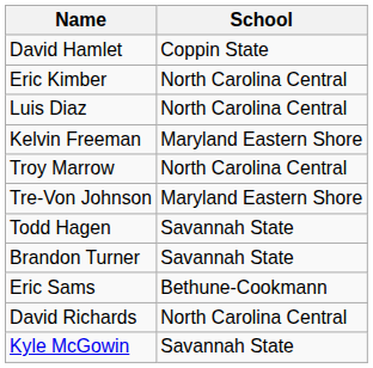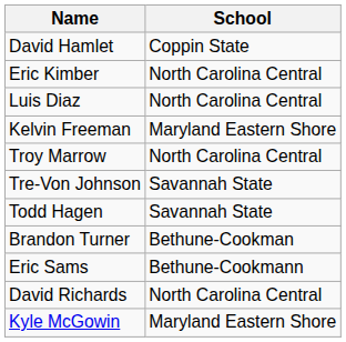Tre-Von Johnson | School: Maryland Eastern Shore -> Savannah State
Brandon Turner | School: Savannah State -> Bethune-Cookman
Kyle McGowin | School: Savannah State -> Maryland Eastern Shore
